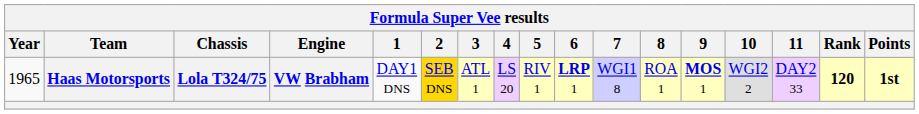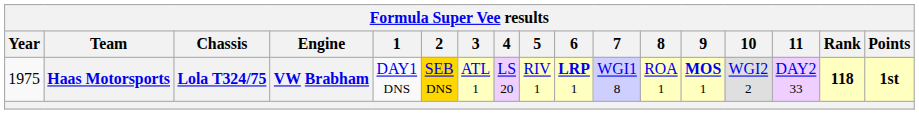Haas Motorsports | Year: 1965 -> 1975
Haas Motorsports | Rank: 120 -> 118
